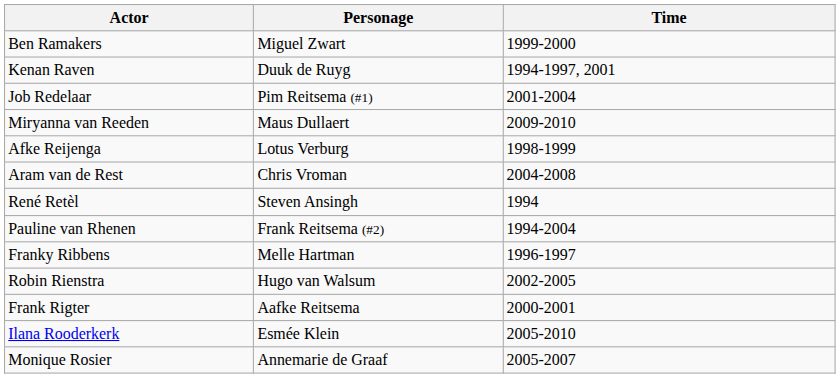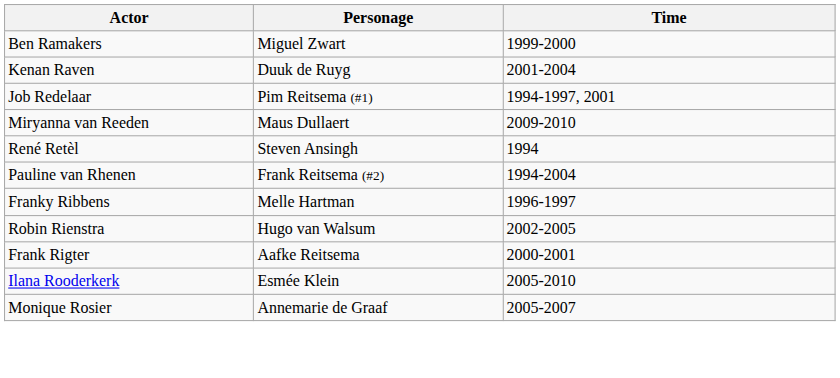Kenan Raven | Time: 1994-1997, 2001 -> 2001-2004
Job Redelaar | Time: 2001-2004 -> 1994-1997, 2001
- row: Afke Reijenga | Lotus Verburg | 1998-1999
- row: Aram van de Rest | Chris Vroman | 2004-2008
